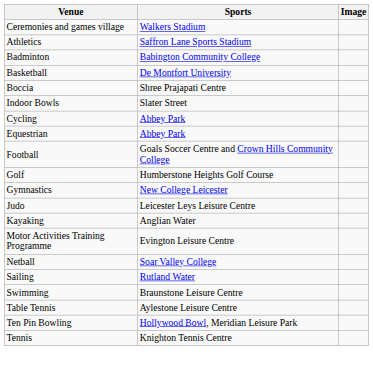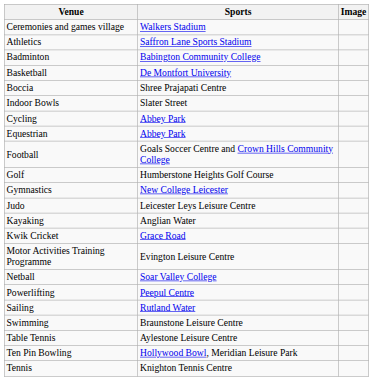+ row: Kwik Cricket | Grace Road
+ row: Powerlifting | Peepul Centre
